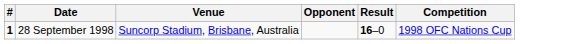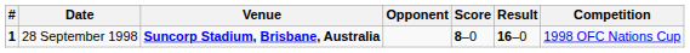+ column: Score | 8–0
28 September 1998 | Venue: normal -> bold
